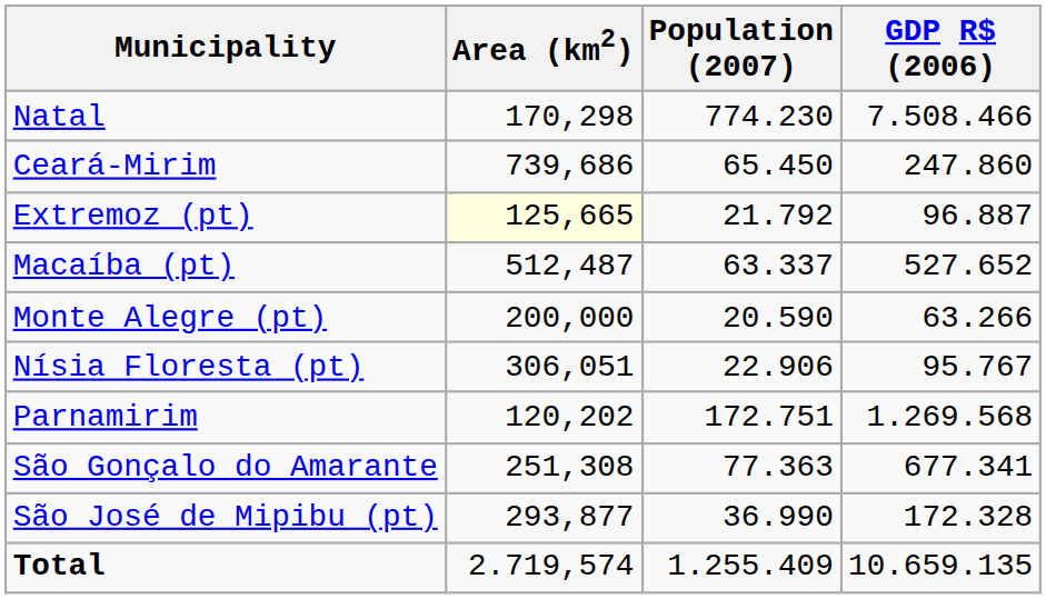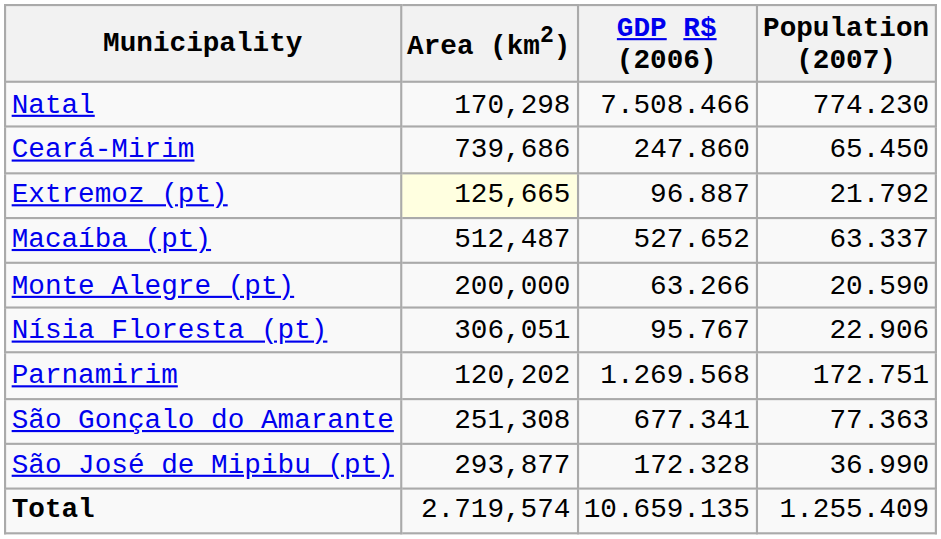columns swapped: Population (2007) <-> GDP R$ (2006)
